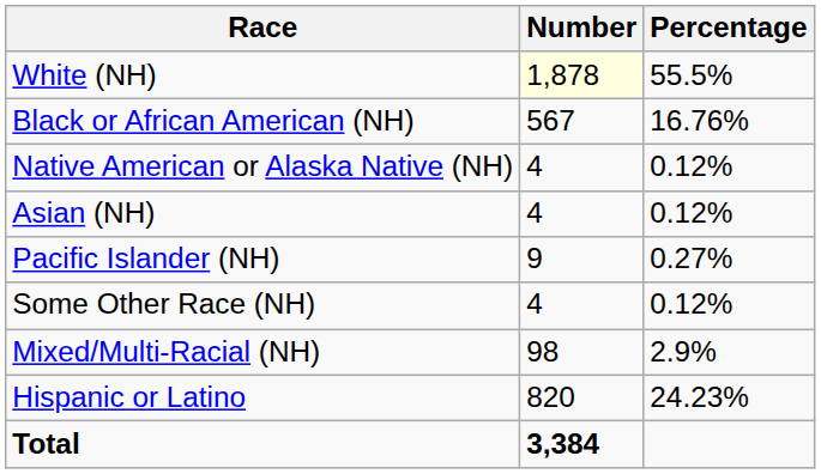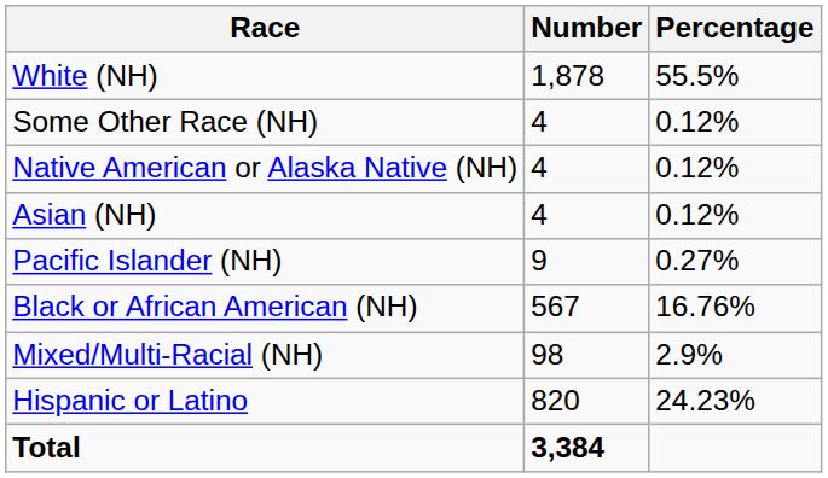White (NH) | Number: lightyellow background -> no background
rows swapped: Black or African American (NH) <-> Some Other Race (NH)
